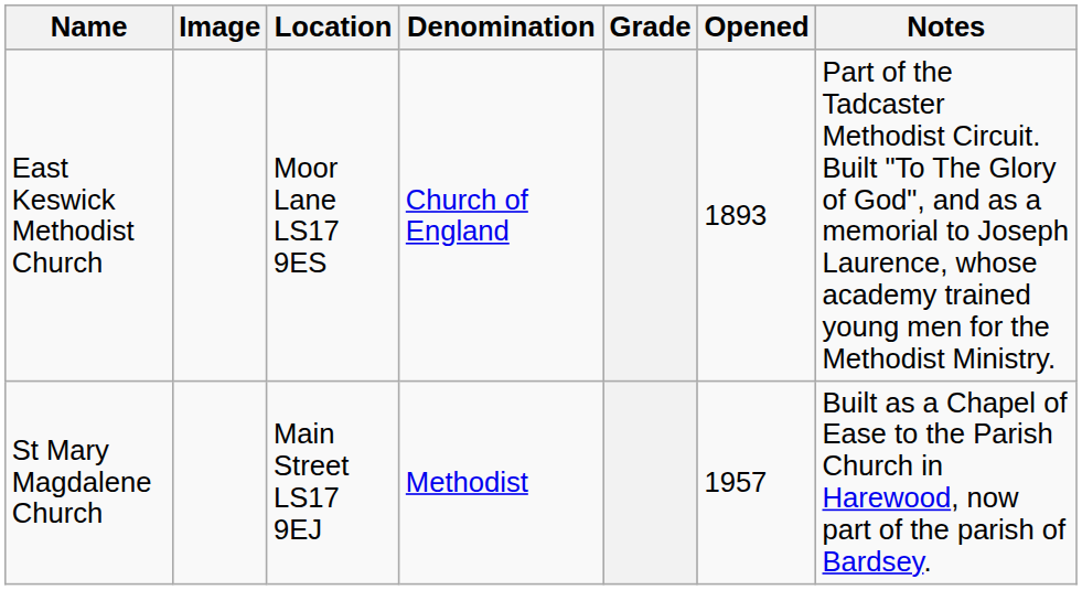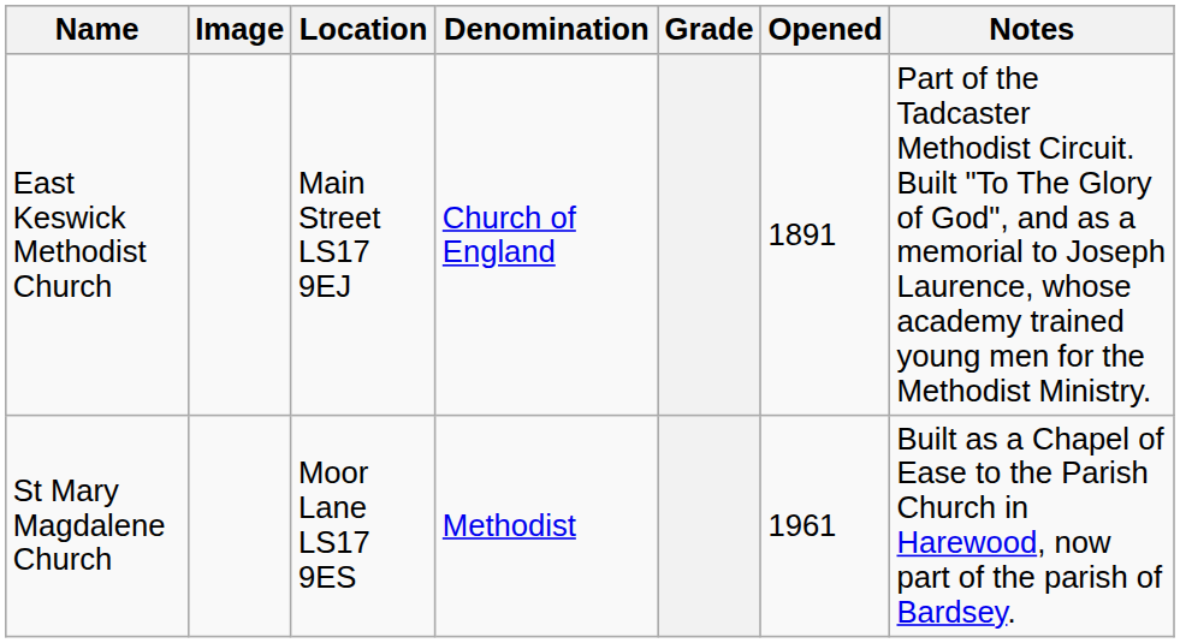East Keswick Methodist Church | Location: Moor Lane LS17 9ES -> Main Street LS17 9EJ
East Keswick Methodist Church | Opened: 1893 -> 1891
St Mary Magdalene Church | Location: Main Street LS17 9EJ -> Moor Lane LS17 9ES
St Mary Magdalene Church | Opened: 1957 -> 1961
